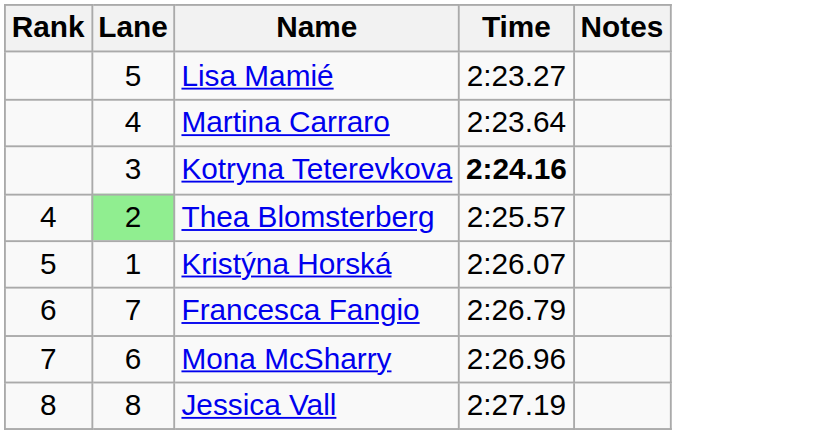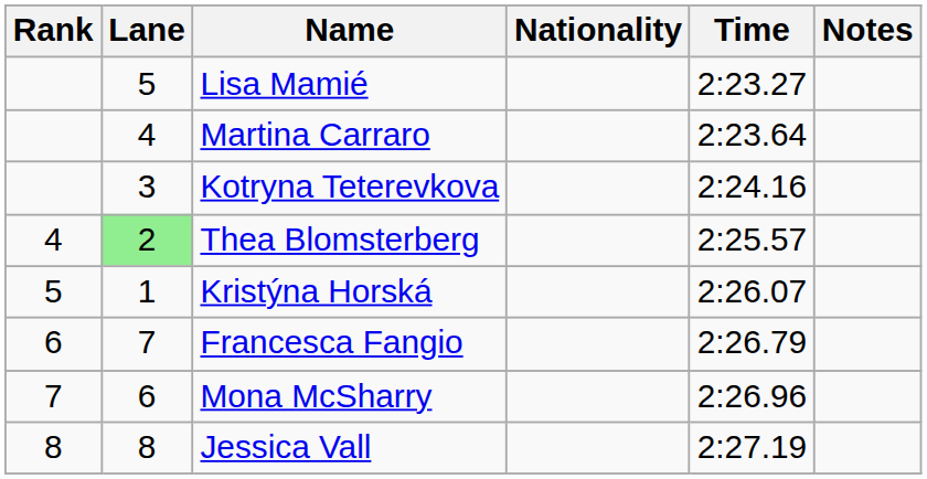+ column: Nationality
Kotryna Teterevkova | Time: bold -> normal
